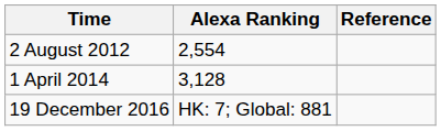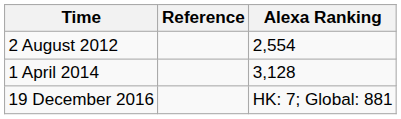columns swapped: Alexa Ranking <-> Reference
